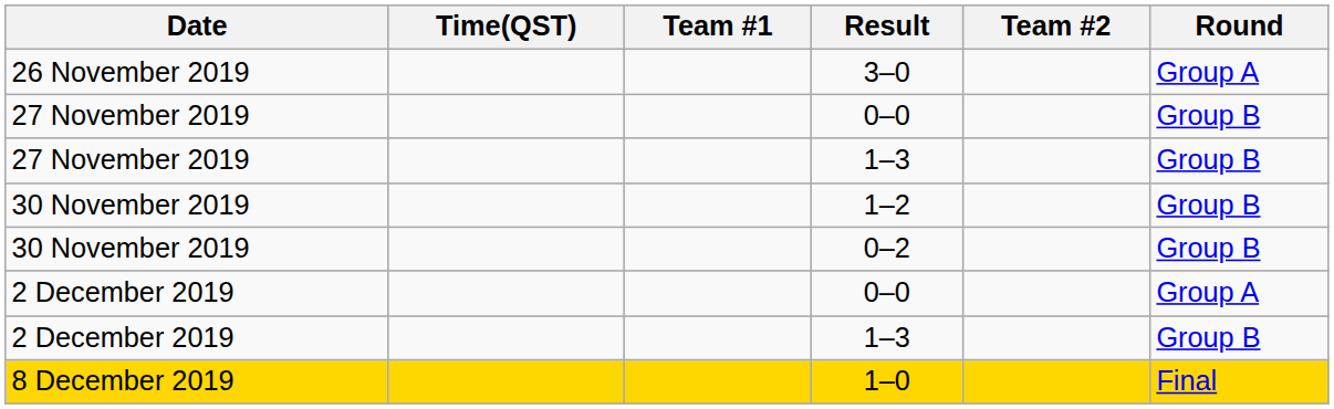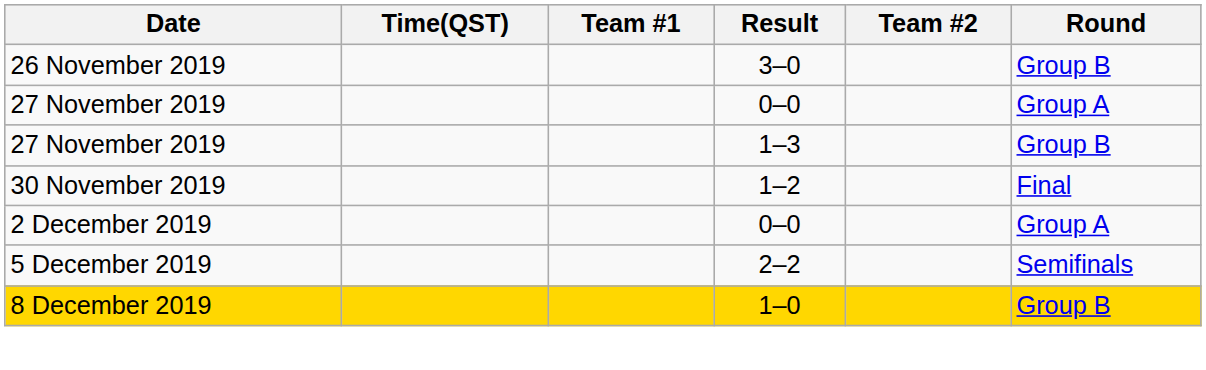3–0 | Round: Group A -> Group B
27 November 2019 / 0–0 | Round: Group B -> Group A
1–2 | Round: Group B -> Final
- row: 30 November 2019 | 0–2 | Group B
- row: 2 December 2019 | 1–3 | Group B
+ row: 5 December 2019 | 2–2 | Semifinals
1–0 | Round: Final -> Group B
